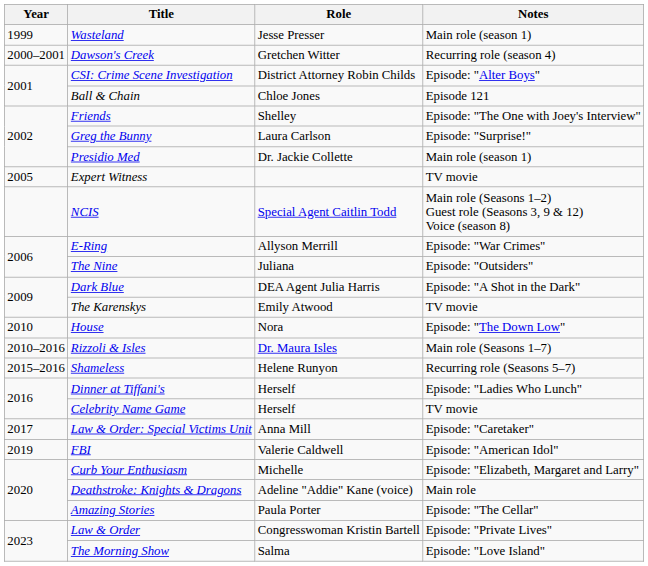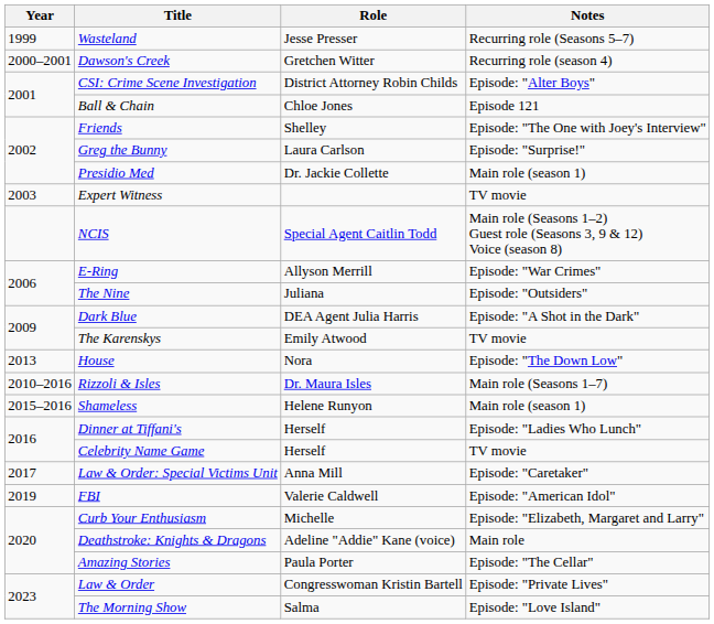Wasteland | Notes: Main role (season 1) -> Recurring role (Seasons 5–7)
Expert Witness | Year: 2005 -> 2003
House | Year: 2010 -> 2013
Shameless | Notes: Recurring role (Seasons 5–7) -> Main role (season 1)
